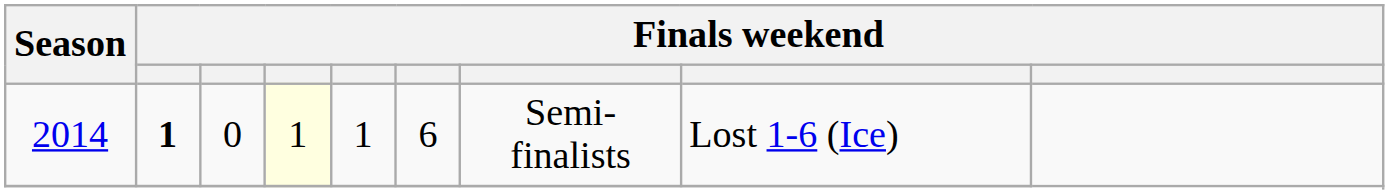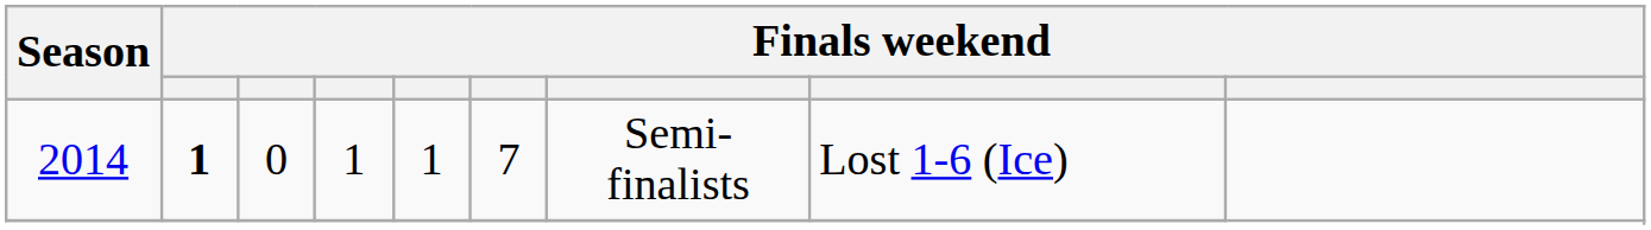2014 | column 4: lightyellow background -> no background
2014 | column 6: 6 -> 7
